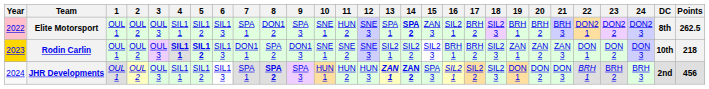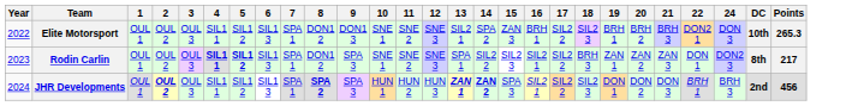- column: 23 | DON2 2 | DON 2 | BRH 2
Elite Motorsport | Year: pink background -> no background
Elite Motorsport | 9: SPA 3 -> DON1 3
Elite Motorsport | 11: HUN 2 -> SNE 2
Elite Motorsport | 13: SPA 1 -> SIL2 1
Elite Motorsport | 14: bold -> normal
Elite Motorsport | 16: SIL2 1 -> BRH 1
Elite Motorsport | 17: BRH 2 -> SIL2 2
Elite Motorsport | 24: DON2 3 -> DON 3
Elite Motorsport | DC: 8th -> 10th
Elite Motorsport | Points: 262.5 -> 265.3
Rodin Carlin | Year: gold background -> no background
Rodin Carlin | 7: DON1 1 -> SPA 1
Rodin Carlin | 8: SPA 2 -> DON1 2
Rodin Carlin | 9: DON1 3 -> SPA 3
Rodin Carlin | 13: SIL2 1 -> SPA 1
Rodin Carlin | 16: BRH 1 -> SIL2 1
Rodin Carlin | 17: BRH 2 -> SIL2 2
Rodin Carlin | 18: SIL2 3 -> BRH 3
Rodin Carlin | 24: DON 3 -> DON2 3
Rodin Carlin | DC: 10th -> 8th
Rodin Carlin | Points: 218 -> 217
JHR Developments | 2: normal -> bold
